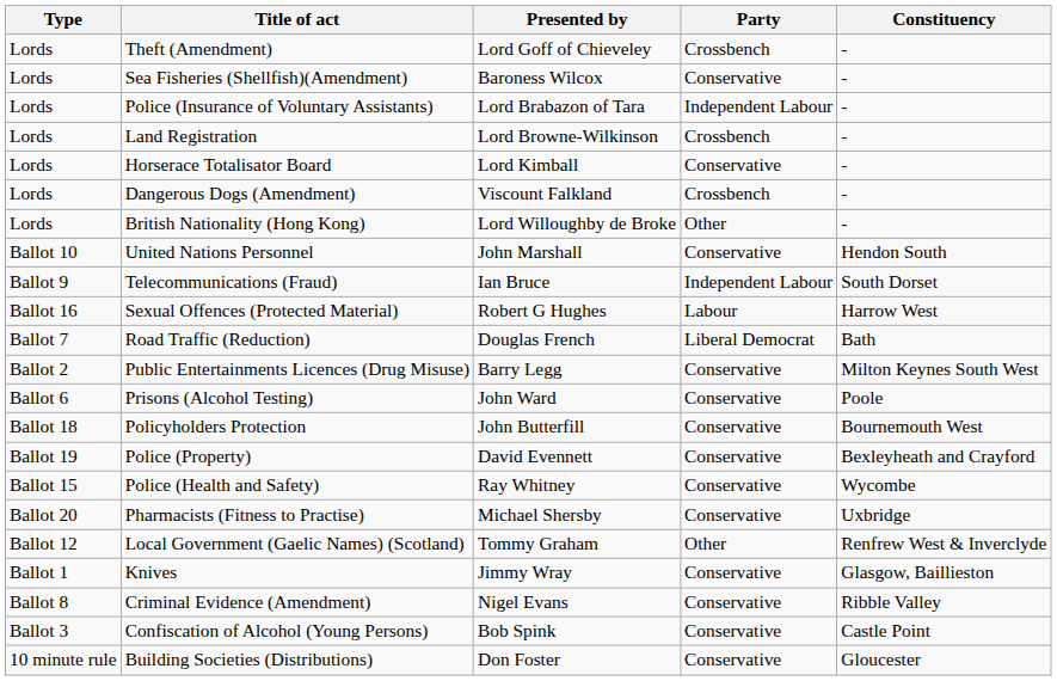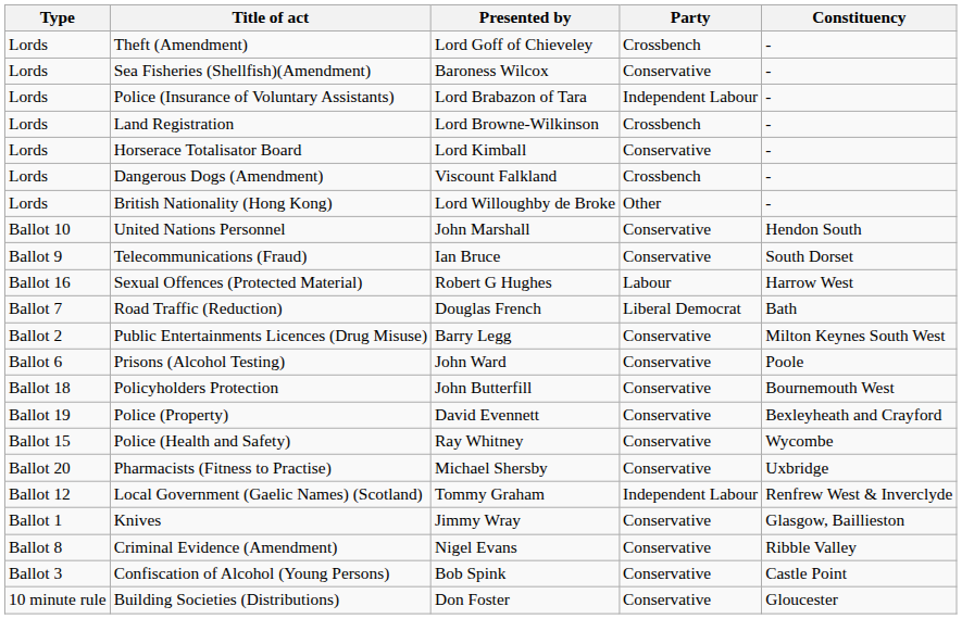Telecommunications (Fraud) | Party: Independent Labour -> Conservative
Local Government (Gaelic Names) (Scotland) | Party: Other -> Independent Labour
